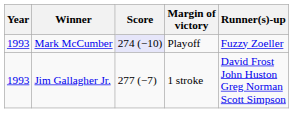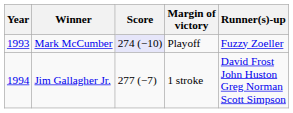Jim Gallagher Jr. | Year: 1993 -> 1994
